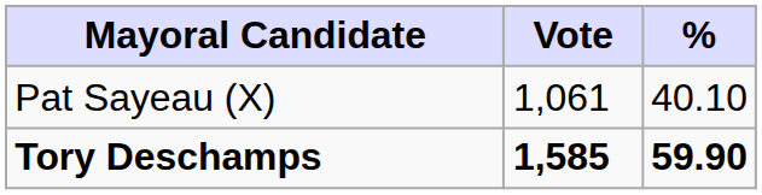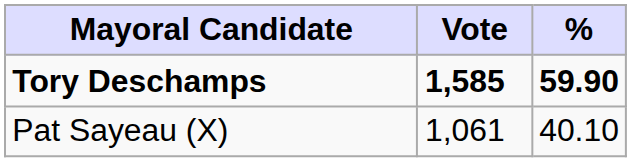rows swapped: Tory Deschamps <-> Pat Sayeau (X)
